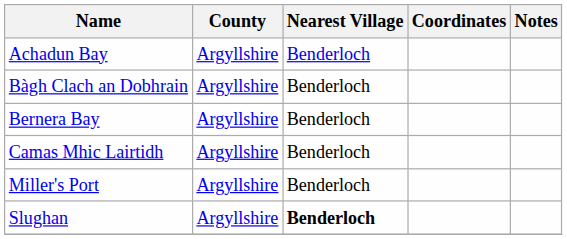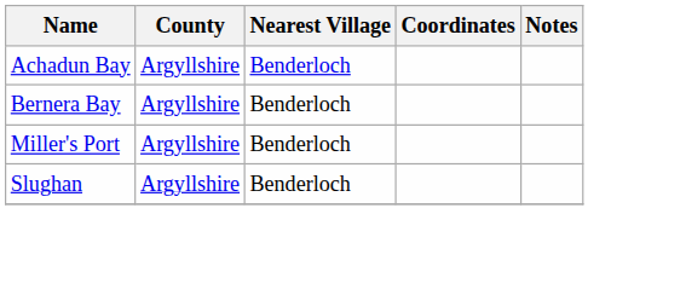- row: Bàgh Clach an Dobhrain | Argyllshire | Benderloch
- row: Camas Mhic Lairtidh | Argyllshire | Benderloch
Slughan | Nearest Village: bold -> normal
